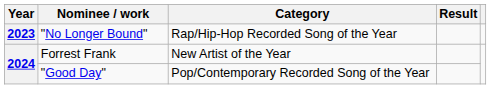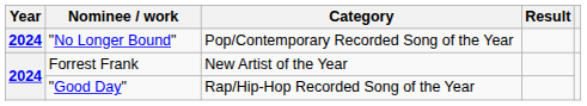"No Longer Bound" | Year: 2023 -> 2024
"No Longer Bound" | Category: Rap/Hip-Hop Recorded Song of the Year -> Pop/Contemporary Recorded Song of the Year
"Good Day" | Category: Pop/Contemporary Recorded Song of the Year -> Rap/Hip-Hop Recorded Song of the Year
